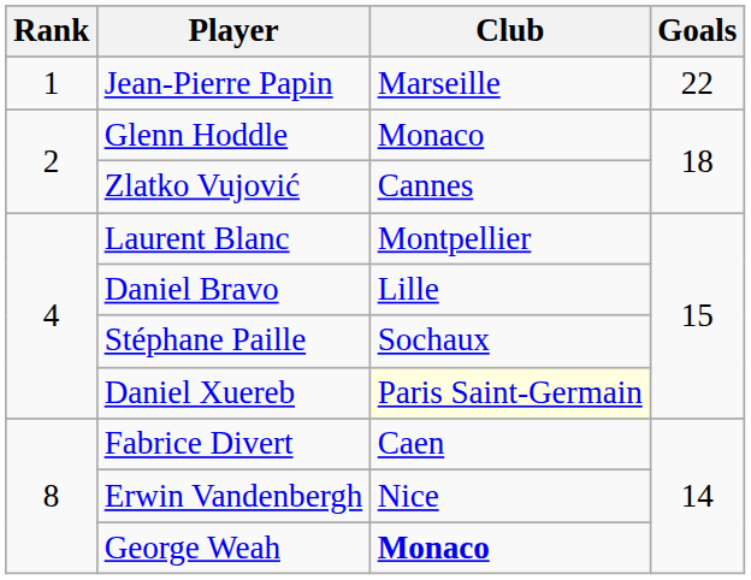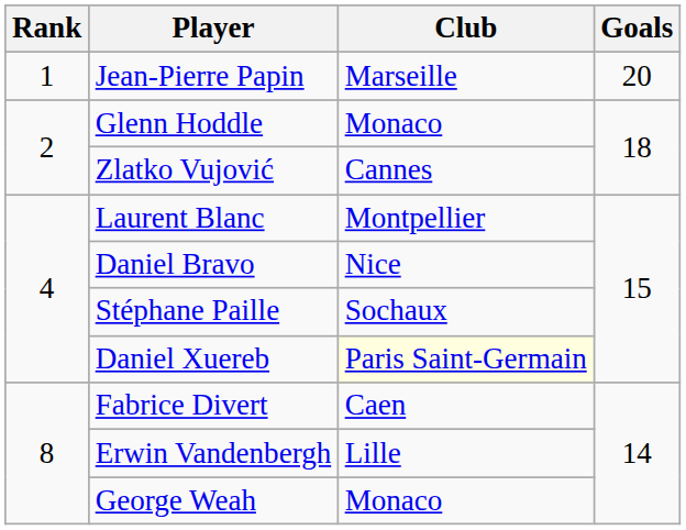Jean-Pierre Papin | Goals: 22 -> 20
Daniel Bravo | Club: Lille -> Nice
Erwin Vandenbergh | Club: Nice -> Lille
George Weah | Club: bold -> normal
